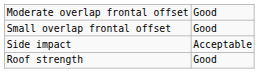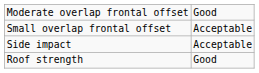Small overlap frontal offset | column 2: Good -> Acceptable
